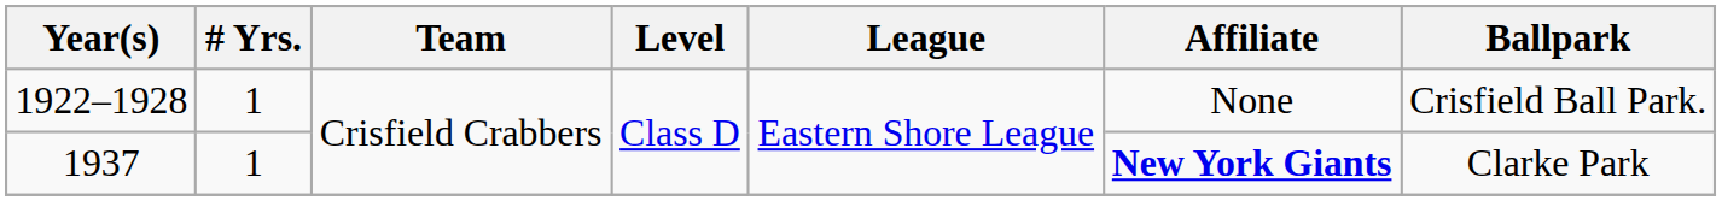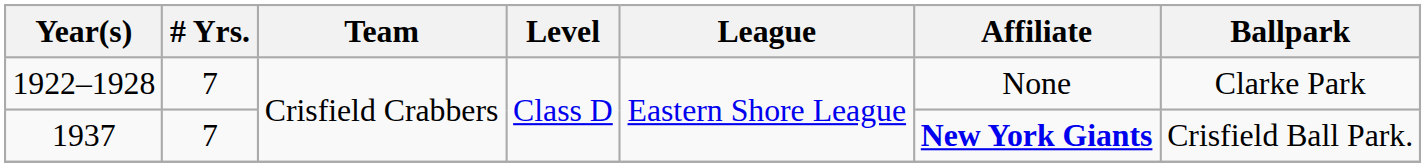1922–1928 | # Yrs.: 1 -> 7
1922–1928 | Ballpark: Crisfield Ball Park. -> Clarke Park
1937 | # Yrs.: 1 -> 7
1937 | Ballpark: Clarke Park -> Crisfield Ball Park.
